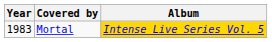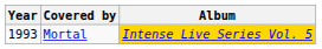Mortal | Year: 1983 -> 1993
